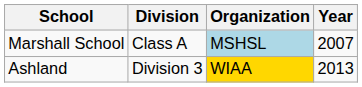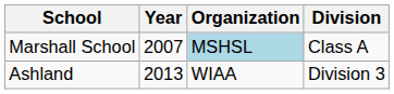columns swapped: Year <-> Division
Ashland | Organization: gold background -> no background
